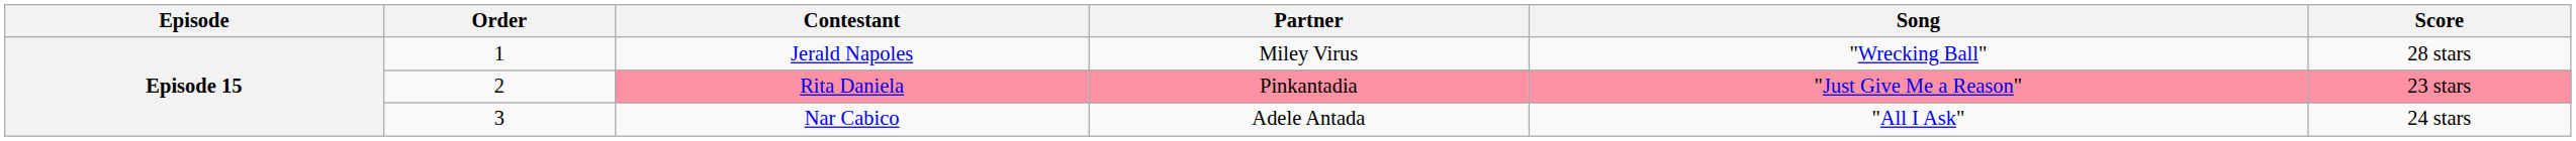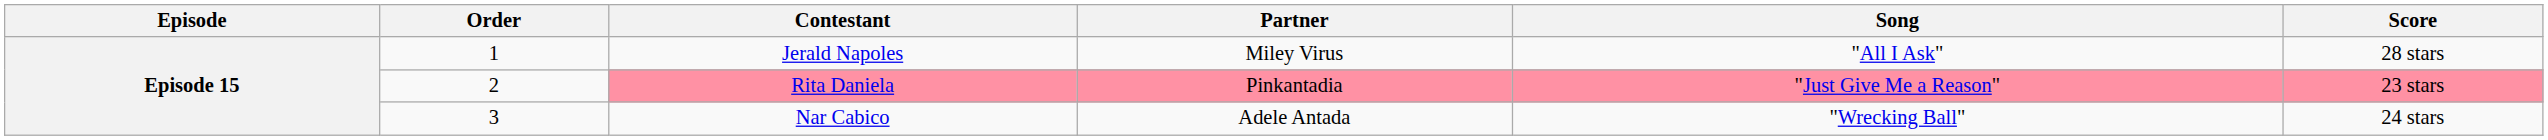Jerald Napoles | Song: "Wrecking Ball" -> "All I Ask"
Nar Cabico | Song: "All I Ask" -> "Wrecking Ball"
